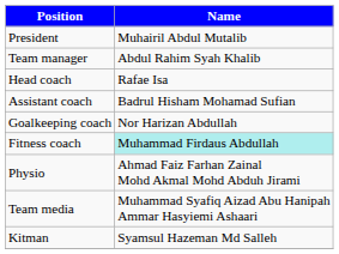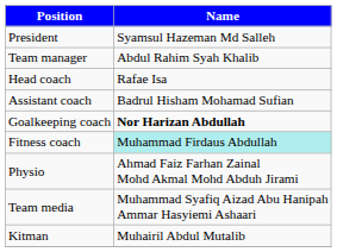President | Name: Muhairil Abdul Mutalib -> Syamsul Hazeman Md Salleh
Goalkeeping coach | Name: normal -> bold
Kitman | Name: Syamsul Hazeman Md Salleh -> Muhairil Abdul Mutalib
